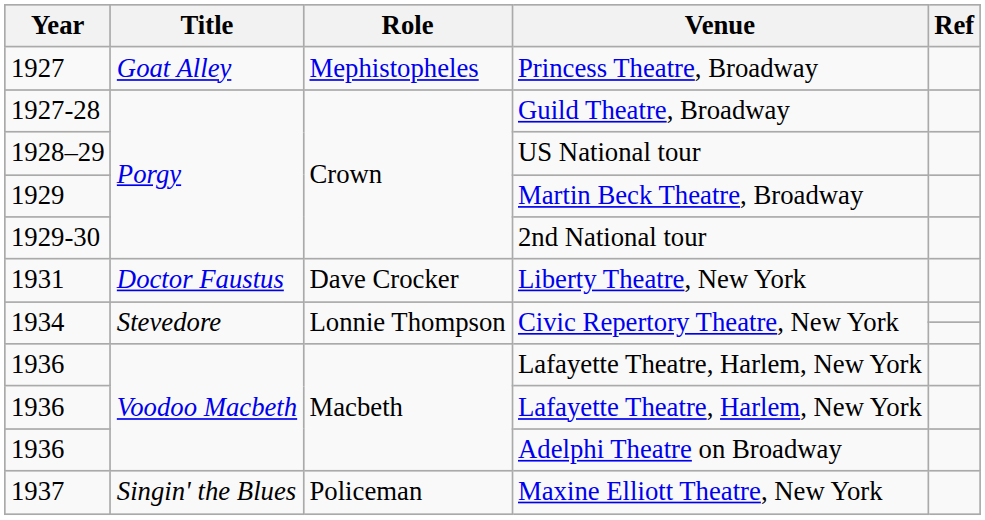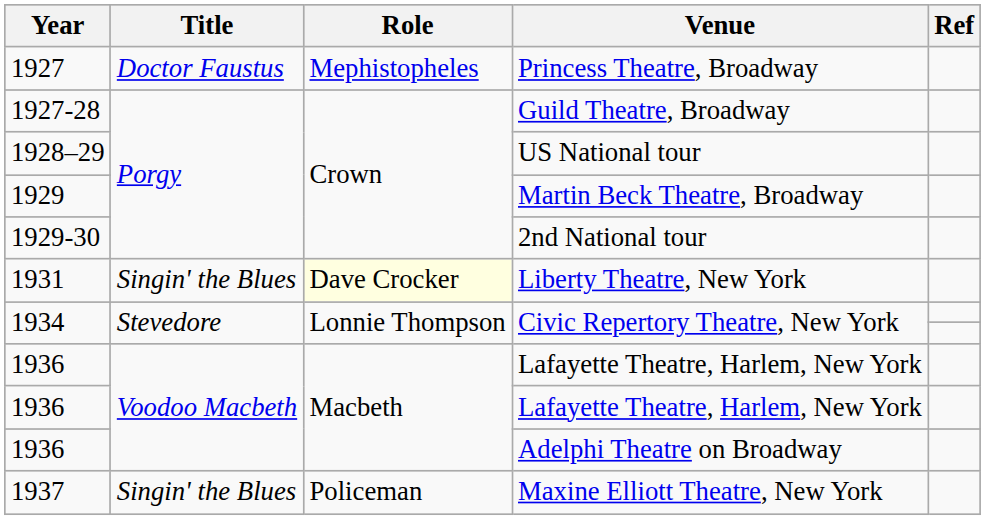Princess Theatre, Broadway | Title: Goat Alley -> Doctor Faustus
Liberty Theatre, New York | Title: Doctor Faustus -> Singin' the Blues
Liberty Theatre, New York | Role: no background -> lightyellow background
